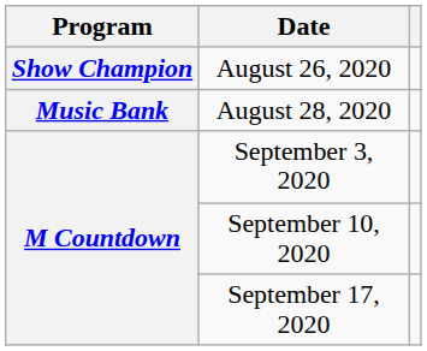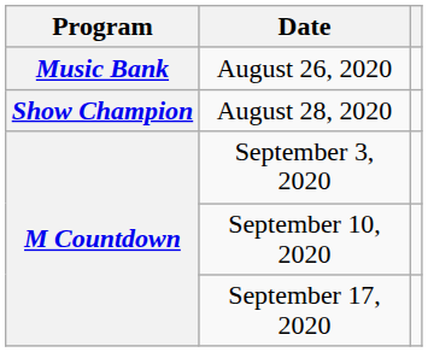August 26, 2020 | Program: Show Champion -> Music Bank
August 28, 2020 | Program: Music Bank -> Show Champion
